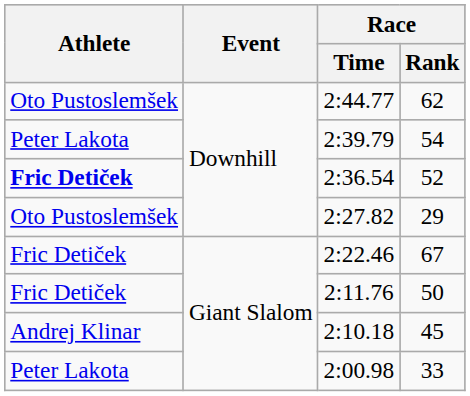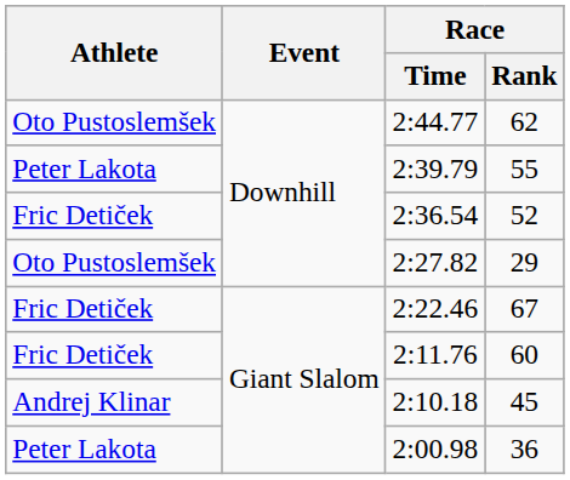2:39.79 | Race / Rank: 54 -> 55
2:36.54 | Athlete: bold -> normal
2:11.76 | Race / Rank: 50 -> 60
2:00.98 | Race / Rank: 33 -> 36
